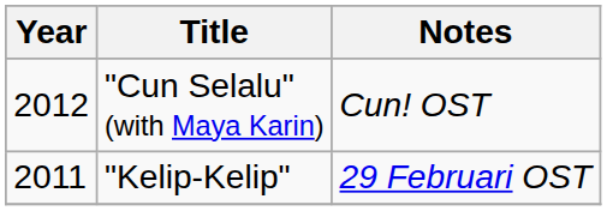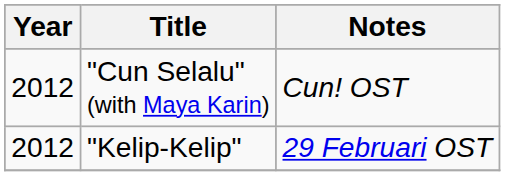"Kelip-Kelip" | Year: 2011 -> 2012
